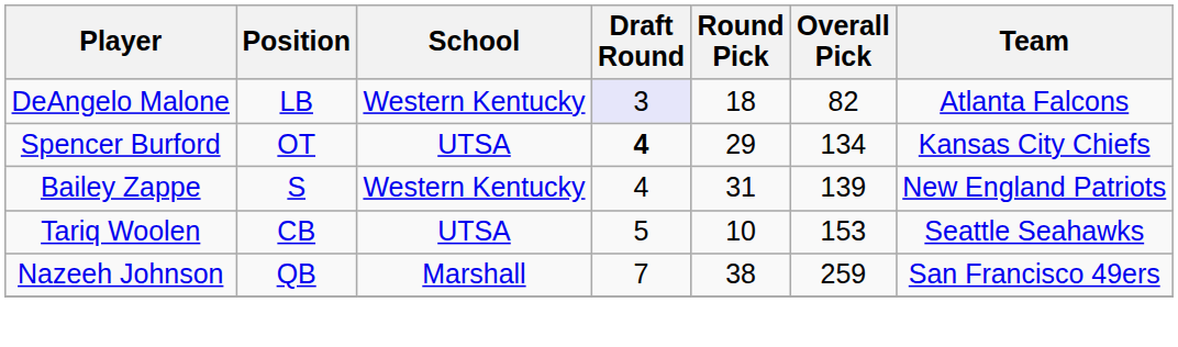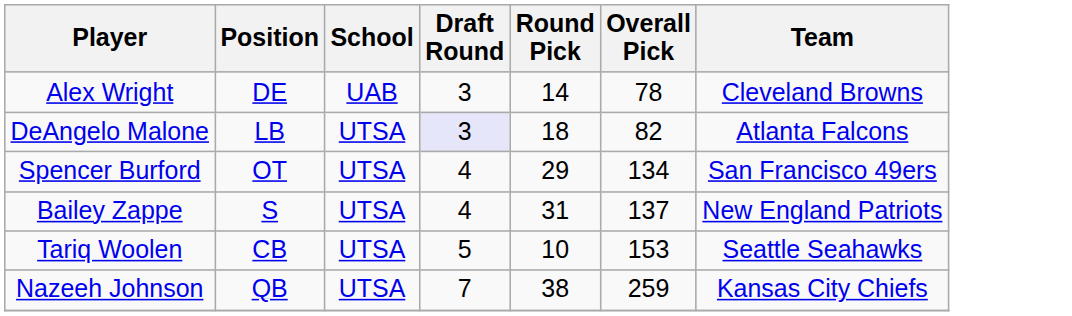+ row: Alex Wright | DE | UAB | 3 | 14 | 78 | Cleveland Browns
DeAngelo Malone | School: Western Kentucky -> UTSA
Spencer Burford | Draft Round: bold -> normal
Spencer Burford | Team: Kansas City Chiefs -> San Francisco 49ers
Bailey Zappe | School: Western Kentucky -> UTSA
Bailey Zappe | Overall Pick: 139 -> 137
Nazeeh Johnson | School: Marshall -> UTSA
Nazeeh Johnson | Team: San Francisco 49ers -> Kansas City Chiefs
